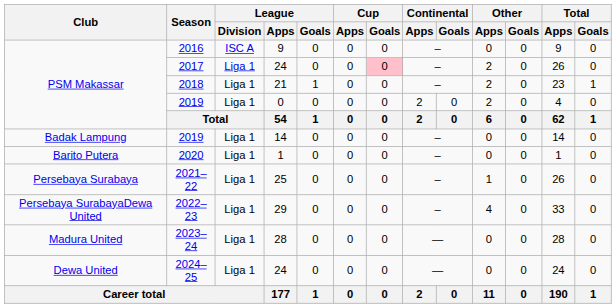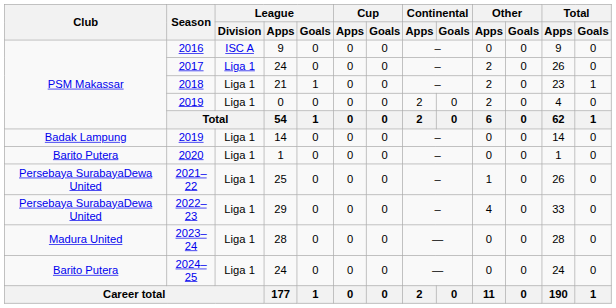2017 | Cup / Goals: pink background -> no background
2021–22 | Club: Persebaya Surabaya -> Persebaya SurabayaDewa United
2024–25 | Club: Dewa United -> Barito Putera
